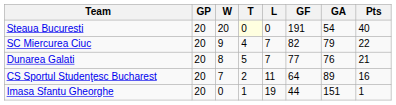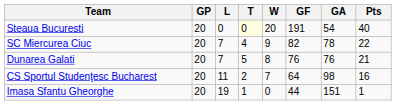columns swapped: W <-> L
SC Miercurea Ciuc | GA: 79 -> 78
Dunarea Galati | GF: 77 -> 76
CS Sportul Studenţesc Bucharest | GA: 89 -> 98
